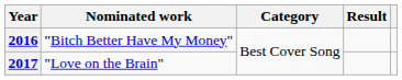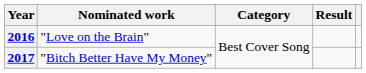2016 | Nominated work: "Bitch Better Have My Money" -> "Love on the Brain"
2017 | Nominated work: "Love on the Brain" -> "Bitch Better Have My Money"
